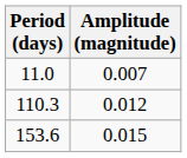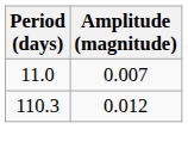- row: 153.6 | 0.015
